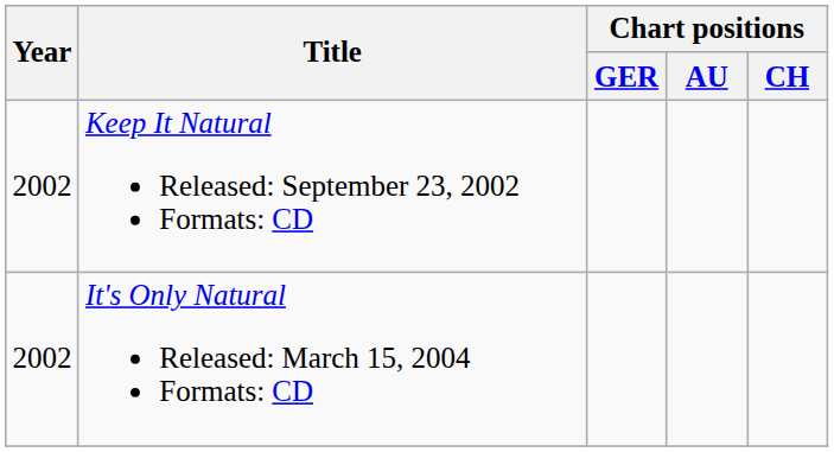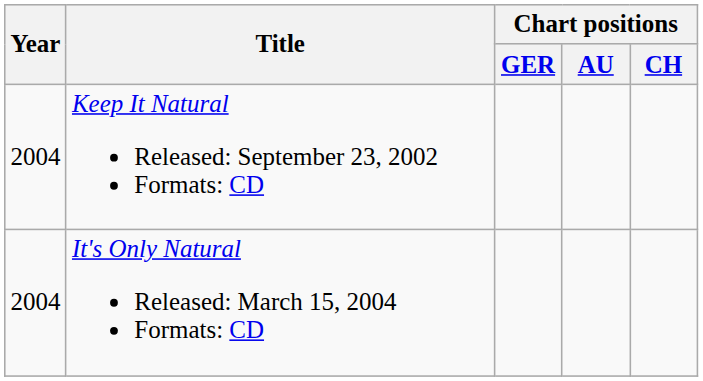Keep It Natural Released: September 23, 2002 Formats: CD | Year: 2002 -> 2004
It's Only Natural Released: March 15, 2004 Formats: CD | Year: 2002 -> 2004
